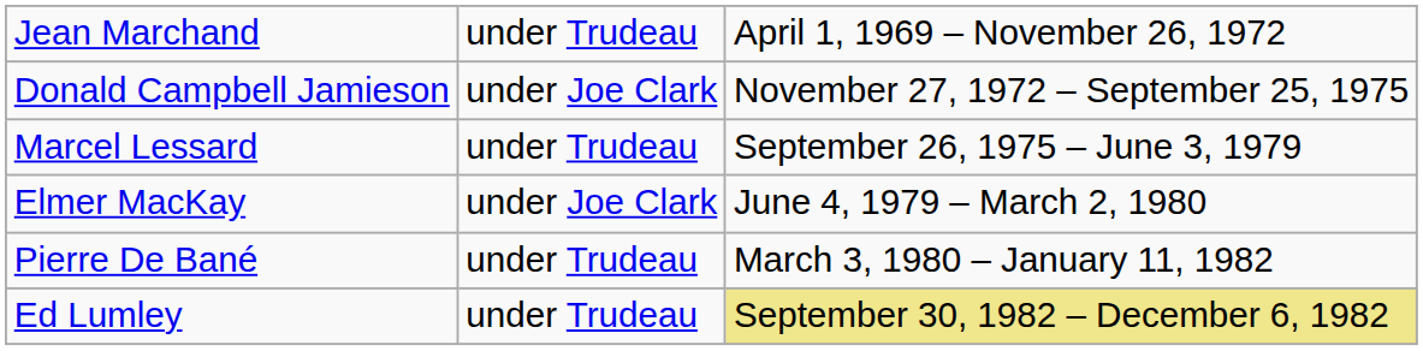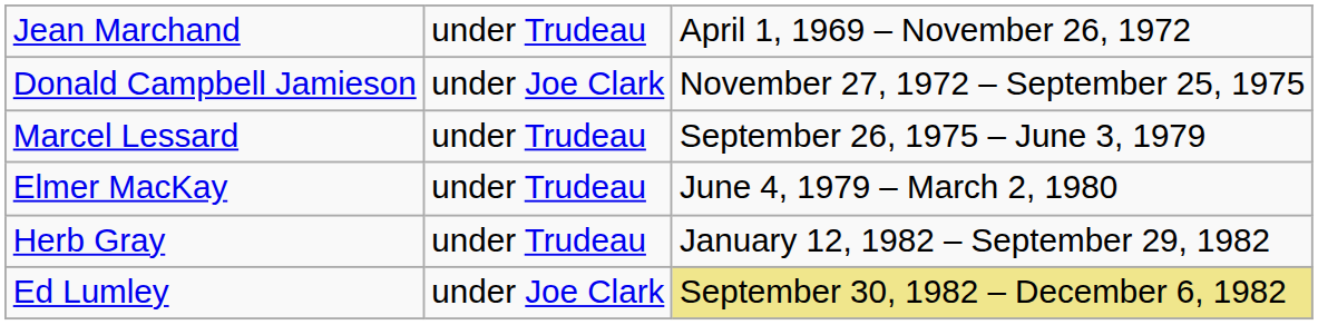Elmer MacKay | column 2: under Joe Clark -> under Trudeau
- row: Pierre De Bané | under Trudeau | March 3, 1980 – January 11, 1982
+ row: Herb Gray | under Trudeau | January 12, 1982 – September 29, 1982
Ed Lumley | column 2: under Trudeau -> under Joe Clark
